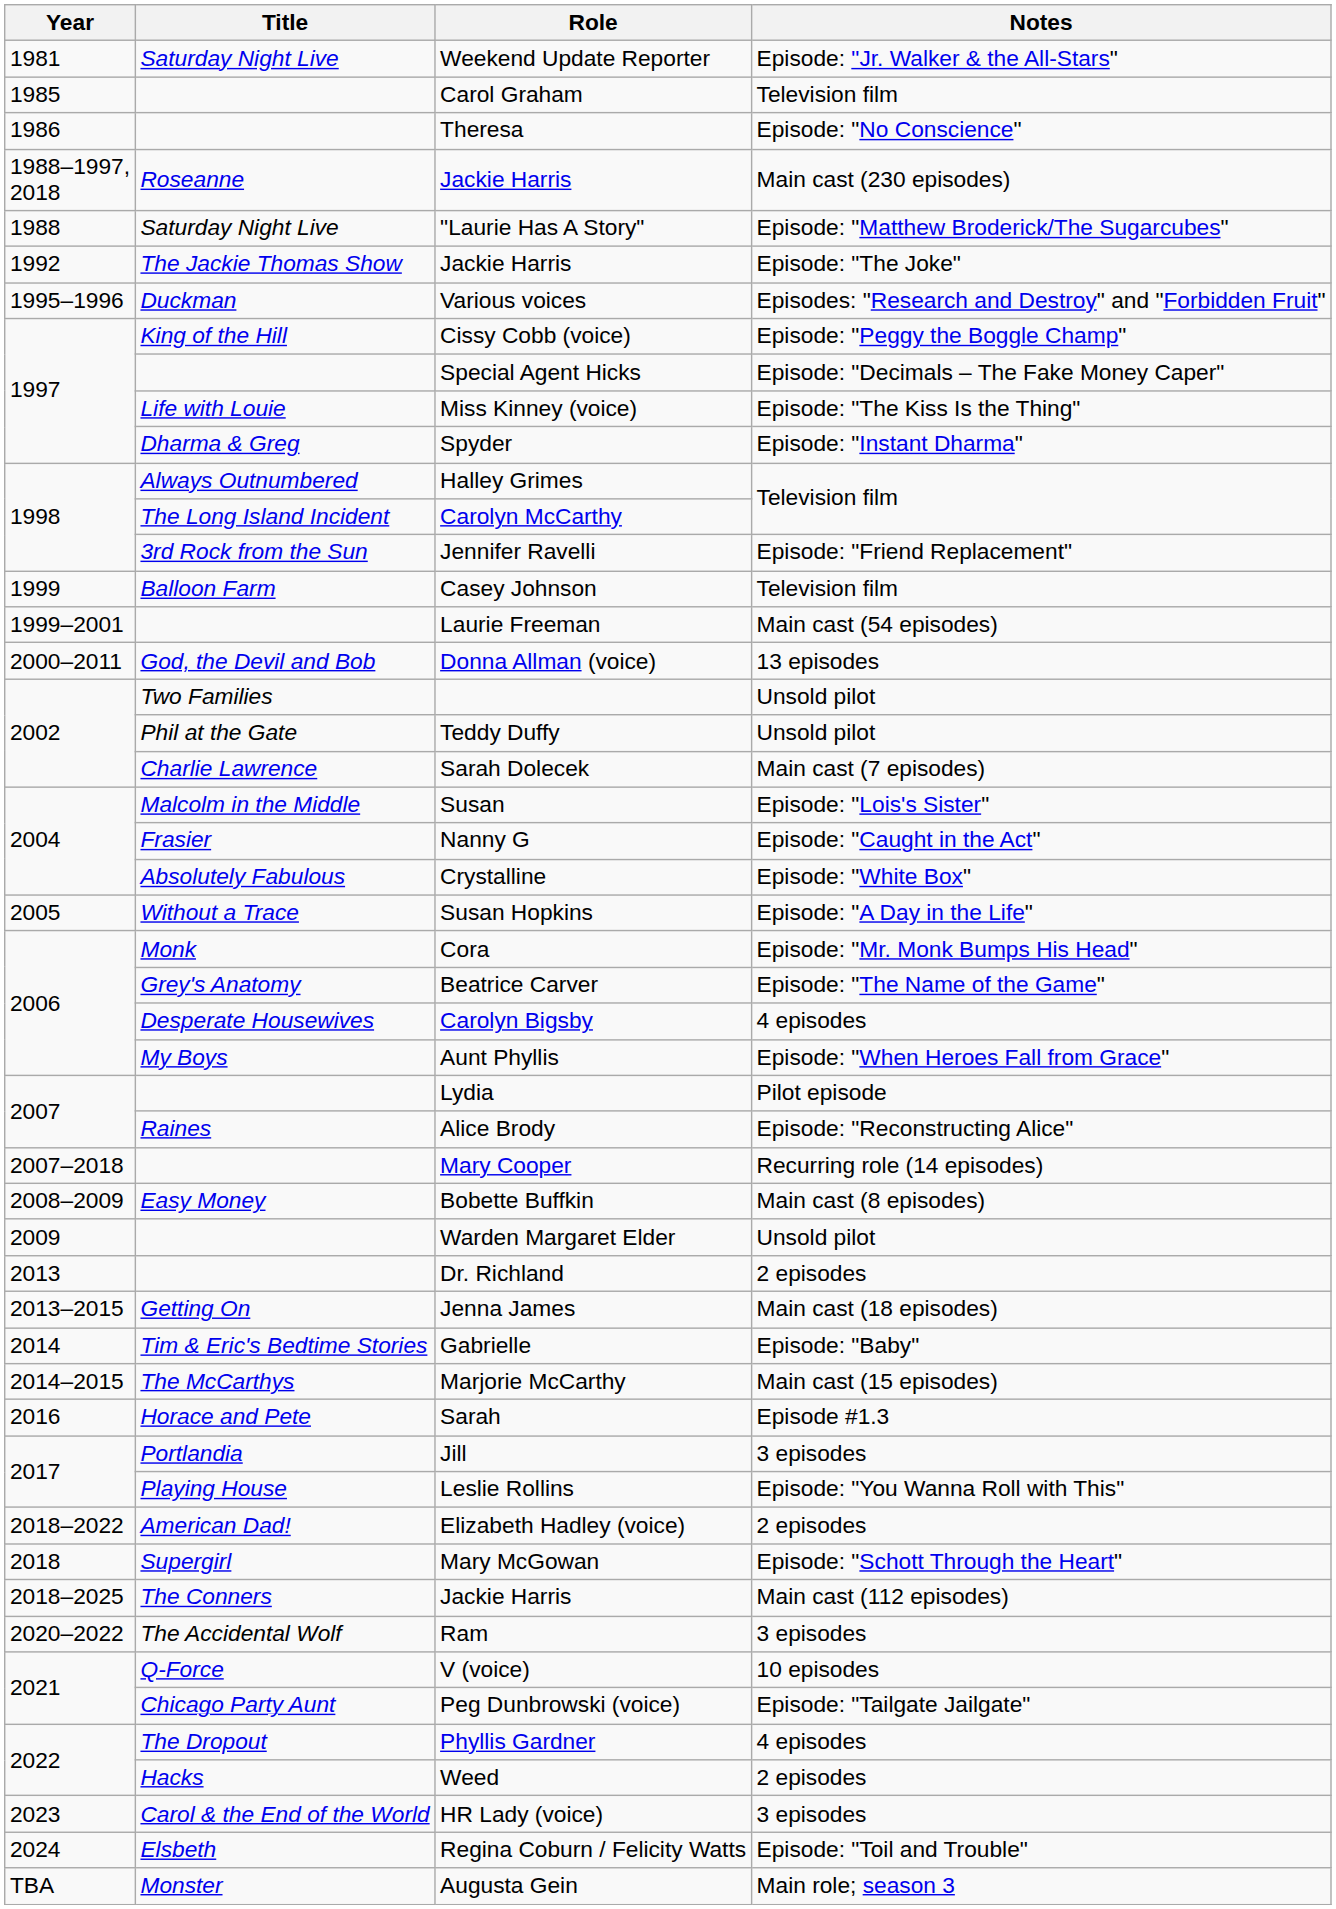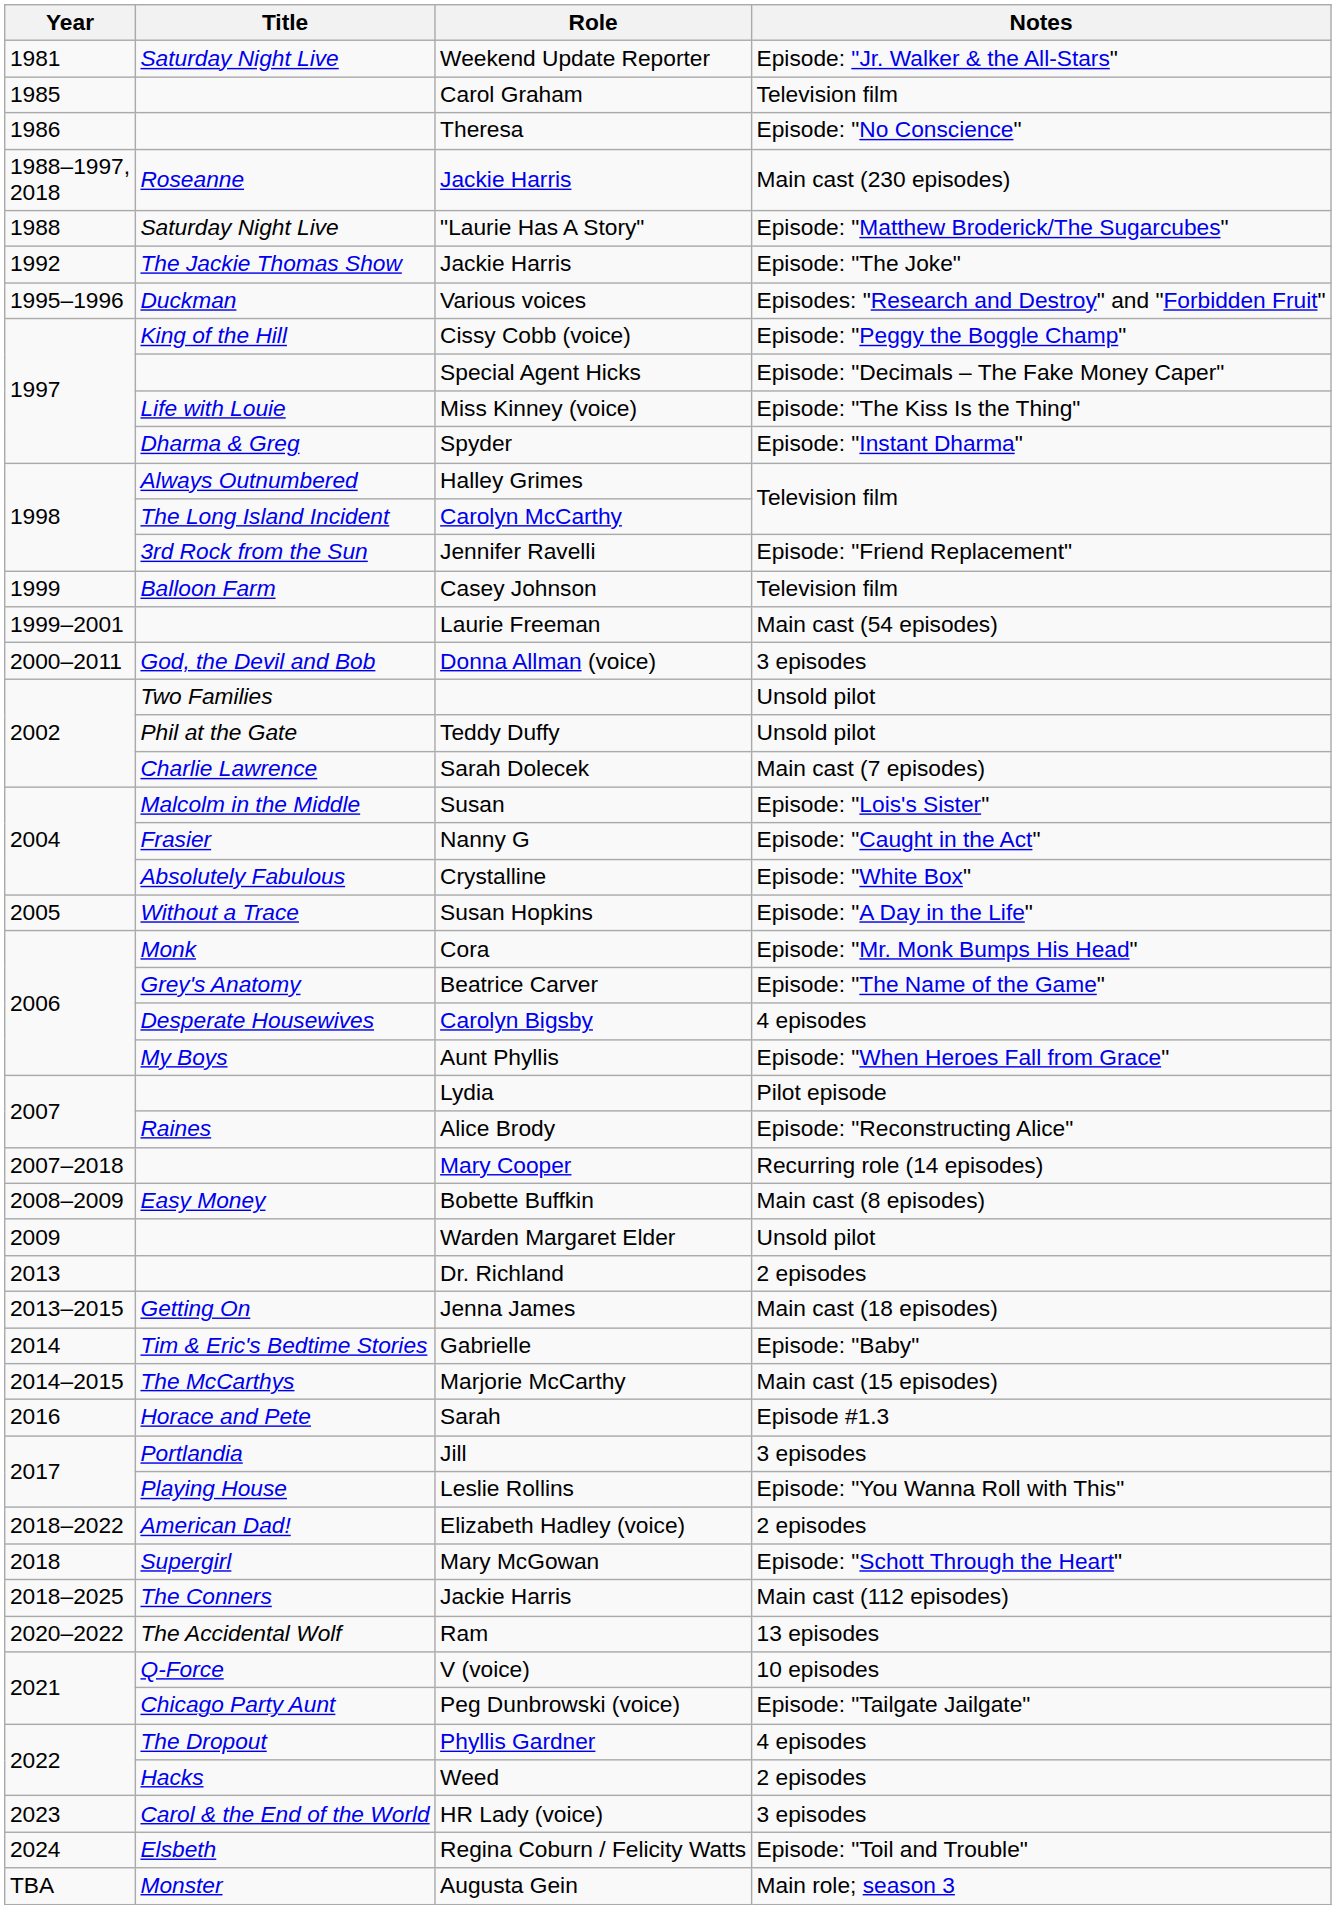Donna Allman (voice) | Notes: 13 episodes -> 3 episodes
Ram | Notes: 3 episodes -> 13 episodes
